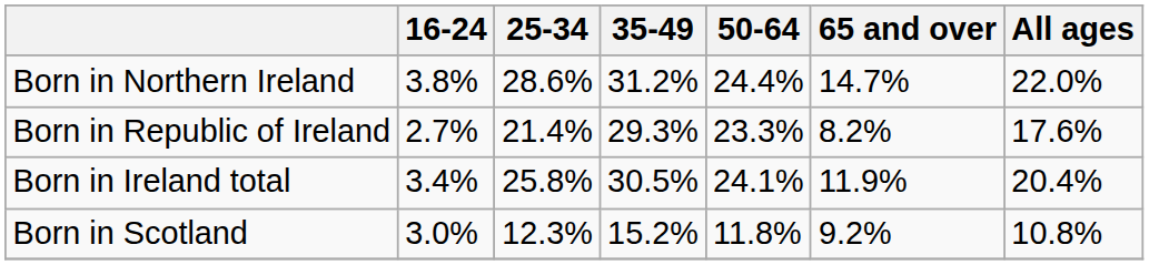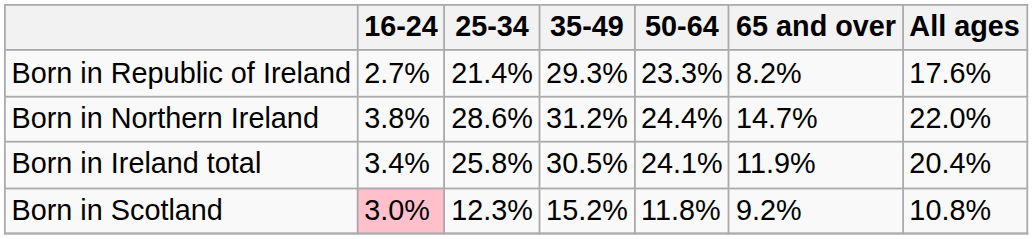rows swapped: Born in Republic of Ireland <-> Born in Northern Ireland
Born in Scotland | 16-24: no background -> pink background
